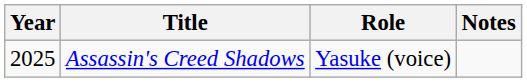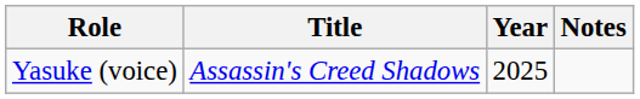columns swapped: Year <-> Role
